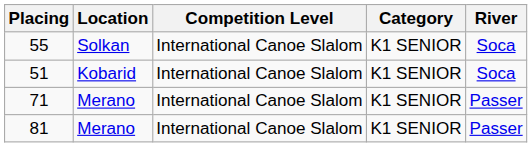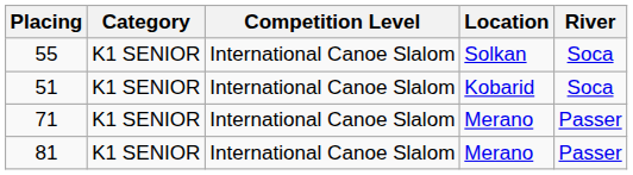columns swapped: Category <-> Location
